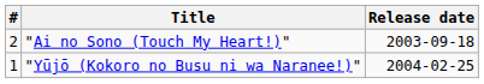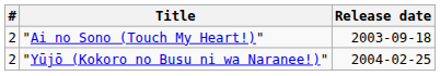"Yūjō (Kokoro no Busu ni wa Naranee!)" | #: 1 -> 2
